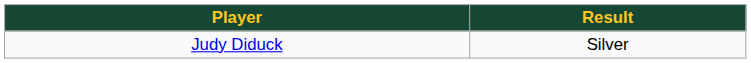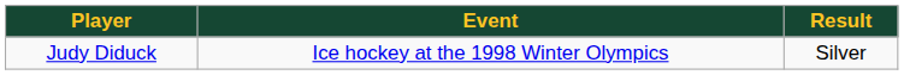+ column: Event | Ice hockey at the 1998 Winter Olympics
